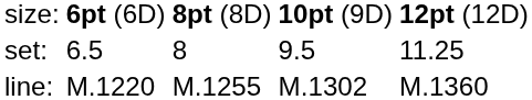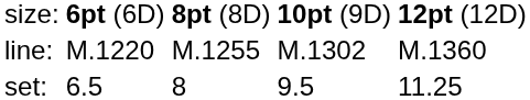rows swapped: set: <-> line:
